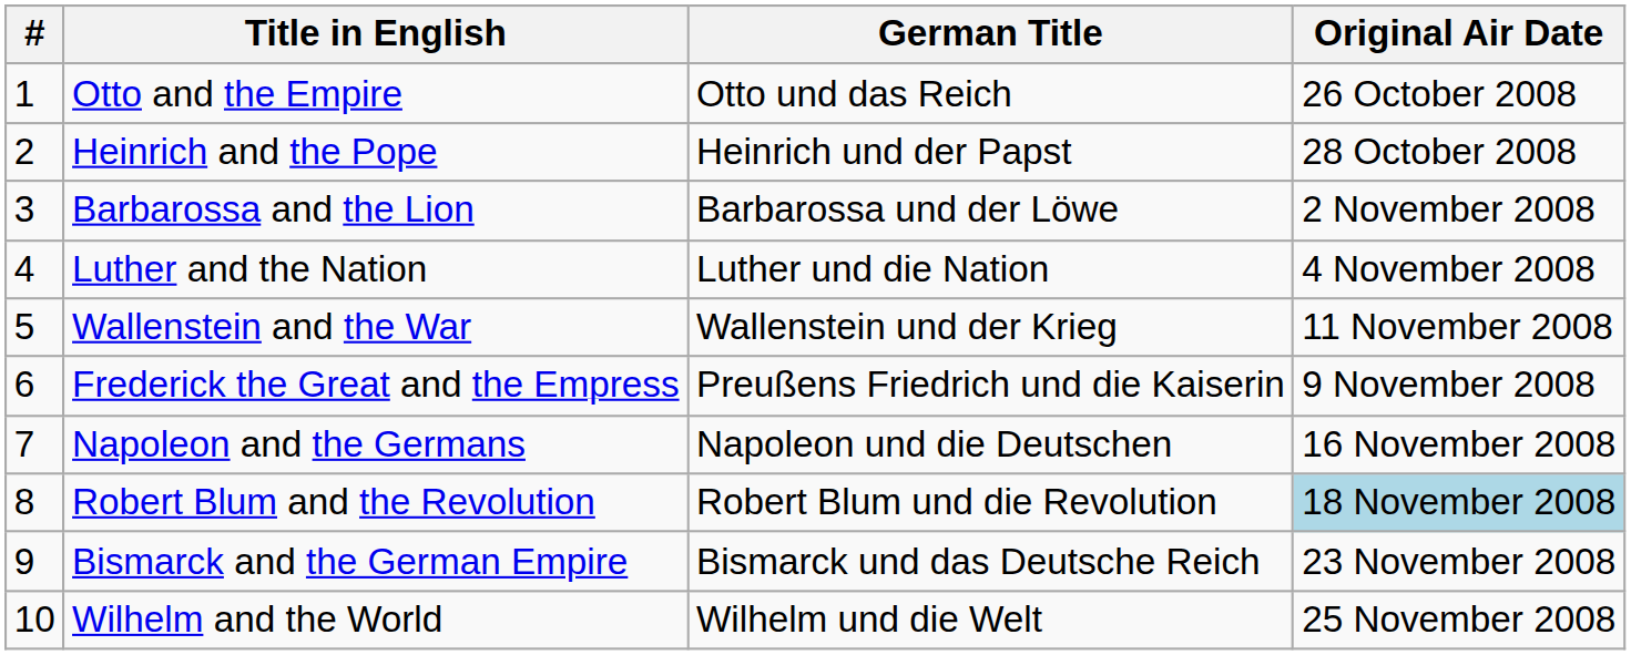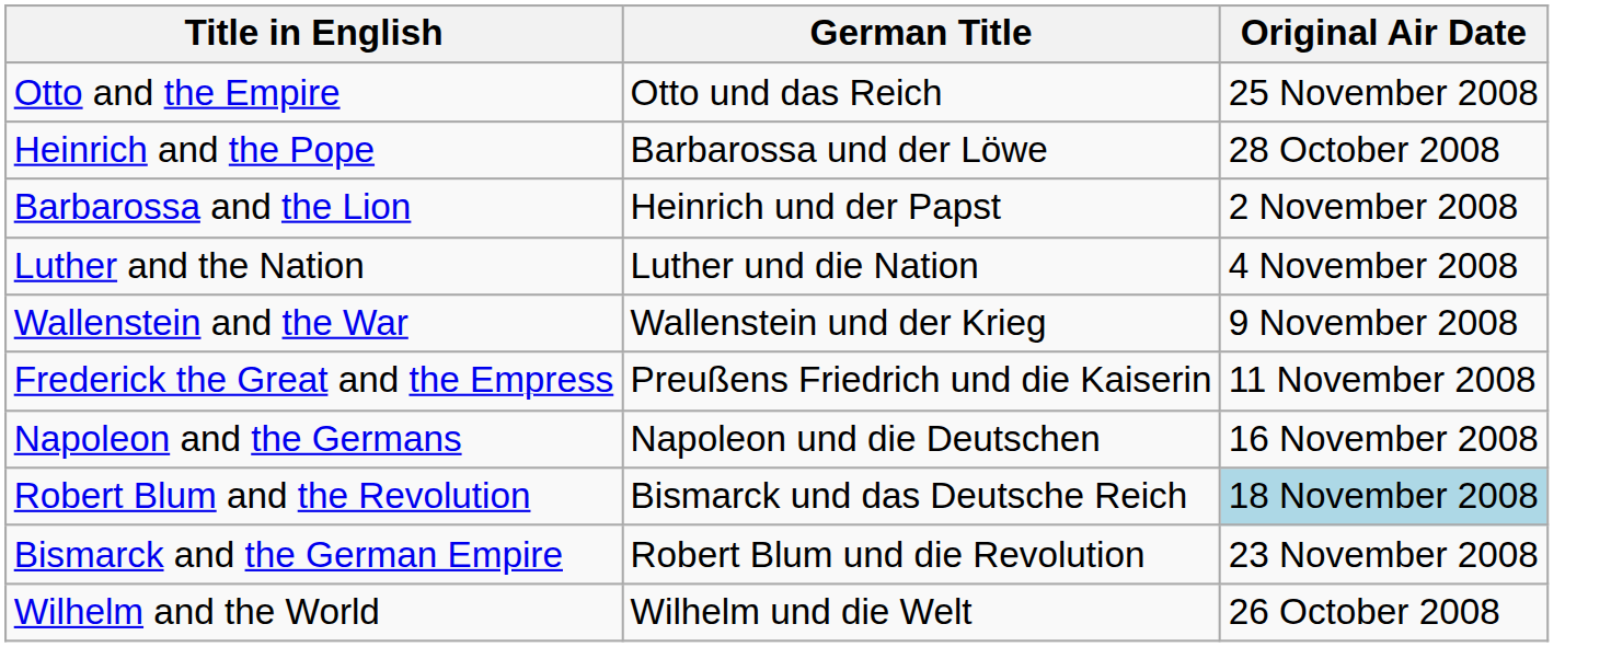- column: # | 1 | 2 | 3 | 4 | 5 | 6 | 7 | 8 | 9 | 10
Otto and the Empire | Original Air Date: 26 October 2008 -> 25 November 2008
Heinrich and the Pope | German Title: Heinrich und der Papst -> Barbarossa und der Löwe
Barbarossa and the Lion | German Title: Barbarossa und der Löwe -> Heinrich und der Papst
Wallenstein and the War | Original Air Date: 11 November 2008 -> 9 November 2008
Frederick the Great and the Empress | Original Air Date: 9 November 2008 -> 11 November 2008
Robert Blum and the Revolution | German Title: Robert Blum und die Revolution -> Bismarck und das Deutsche Reich
Bismarck and the German Empire | German Title: Bismarck und das Deutsche Reich -> Robert Blum und die Revolution
Wilhelm and the World | Original Air Date: 25 November 2008 -> 26 October 2008
